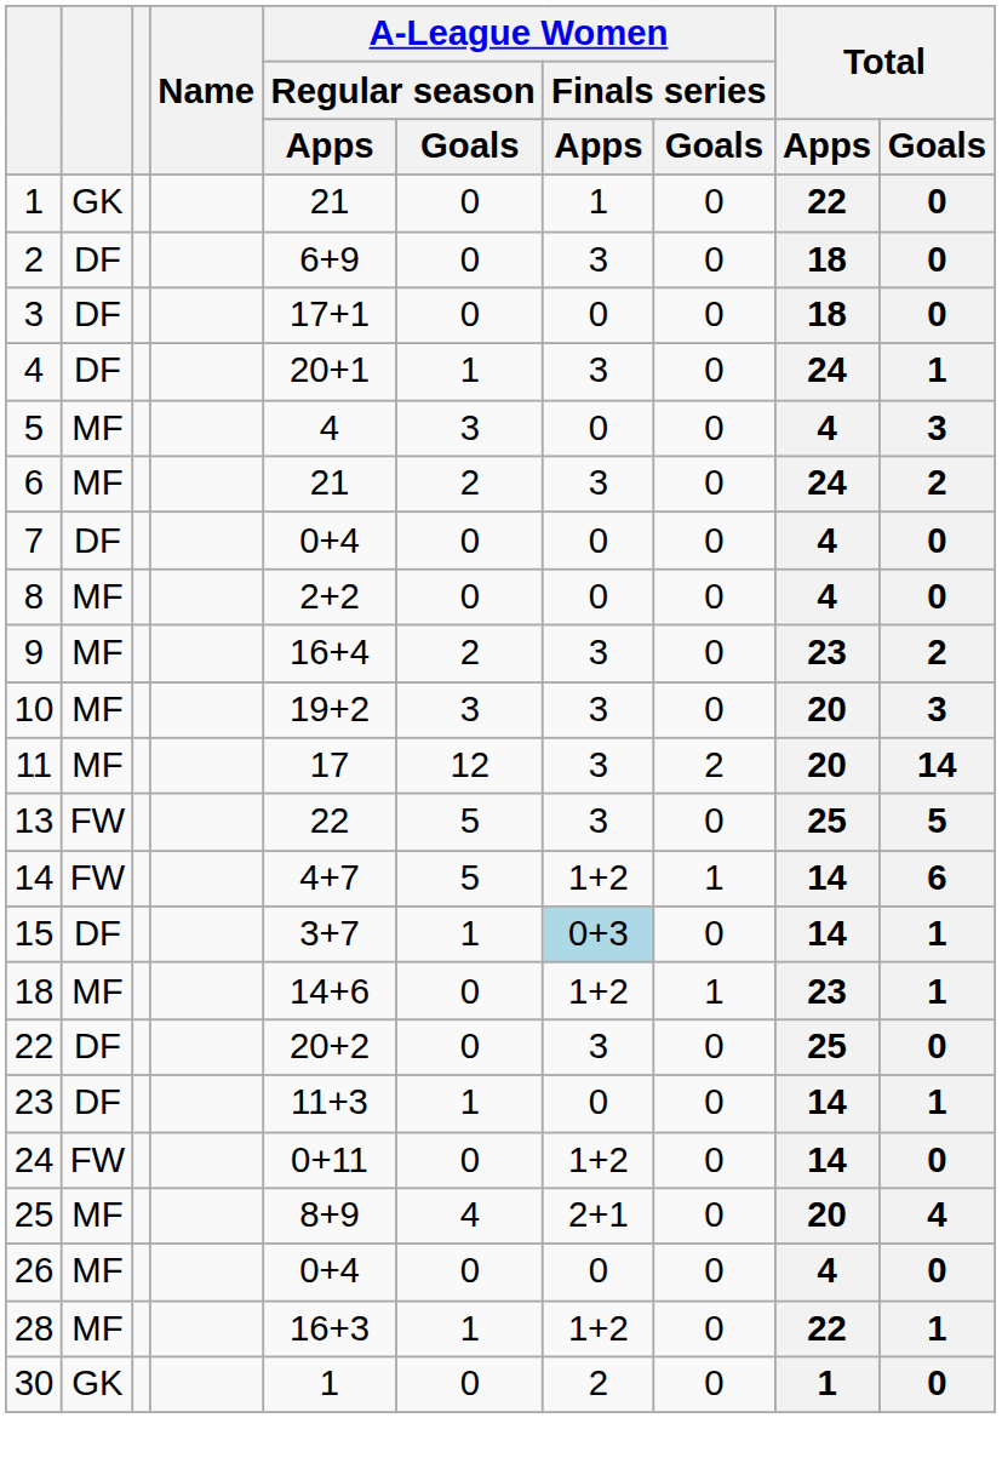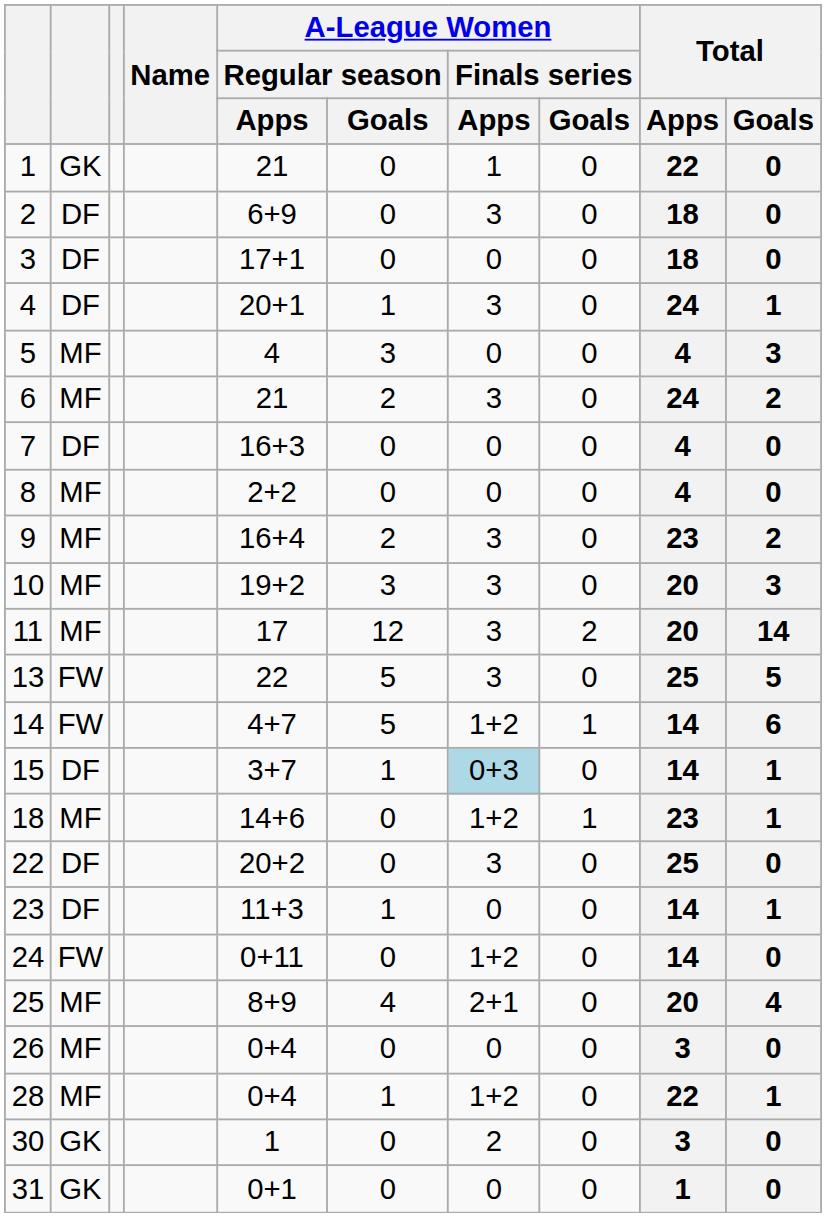7 | A-League Women / Regular season / Apps: 0+4 -> 16+3
26 | Total / Apps: 4 -> 3
28 | A-League Women / Regular season / Apps: 16+3 -> 0+4
30 | Total / Apps: 1 -> 3
+ row: 31 | GK | 0+1 | 0 | 0 | 0 | 1 | 0
